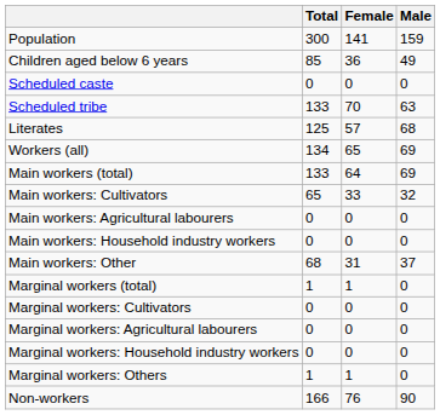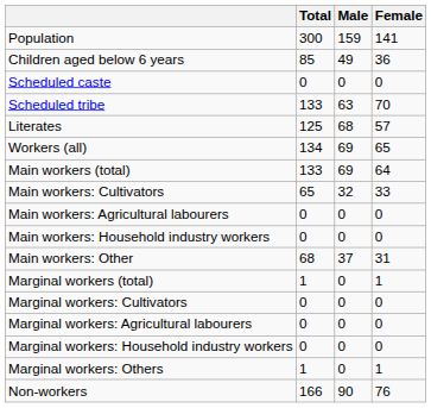columns swapped: Male <-> Female
